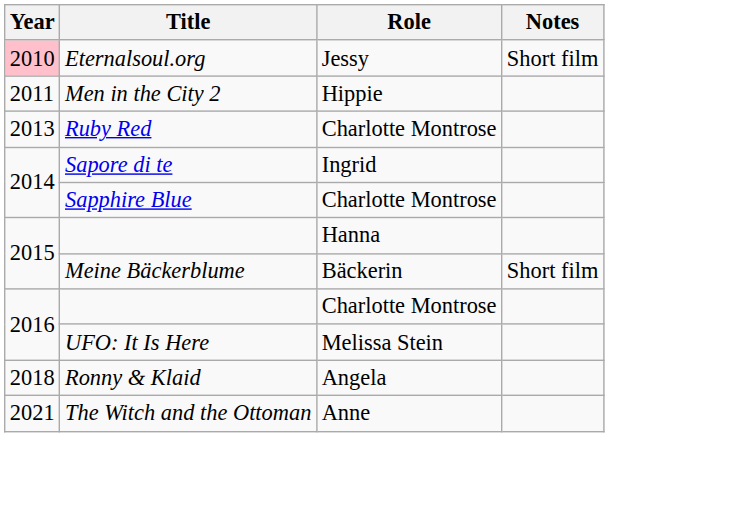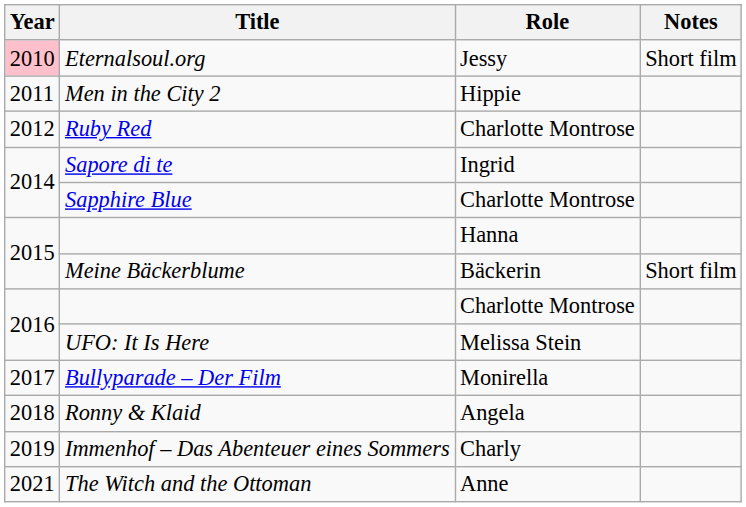Ruby Red | Year: 2013 -> 2012
+ row: 2017 | Bullyparade – Der Film | Monirella
+ row: 2019 | Immenhof – Das Abenteuer eines Sommers | Charly
